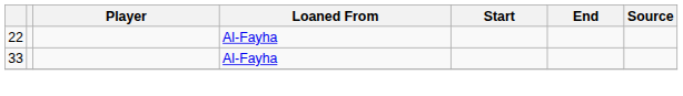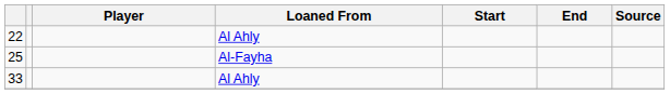22 | Loaned From: Al-Fayha -> Al Ahly
+ row: 25 | Al-Fayha
33 | Loaned From: Al-Fayha -> Al Ahly
